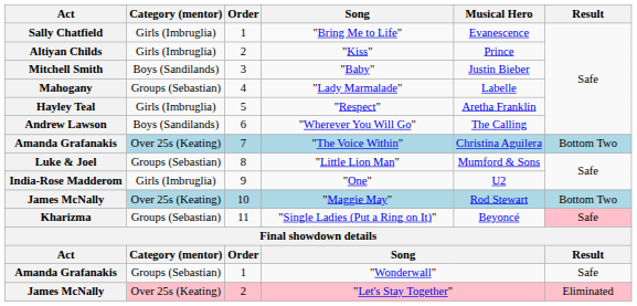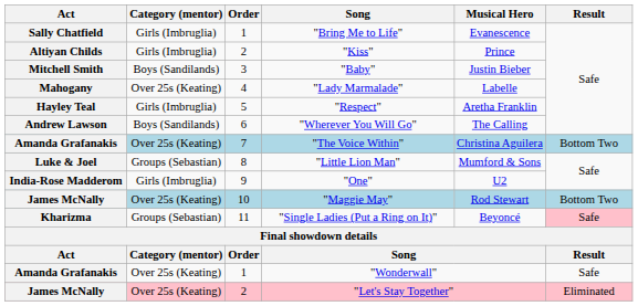"Lady Marmalade" | Category (mentor): Groups (Sebastian) -> Over 25s (Keating)
"Wonderwall" | Category (mentor): Groups (Sebastian) -> Over 25s (Keating)
